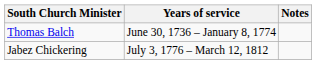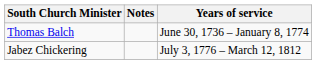columns swapped: Years of service <-> Notes
